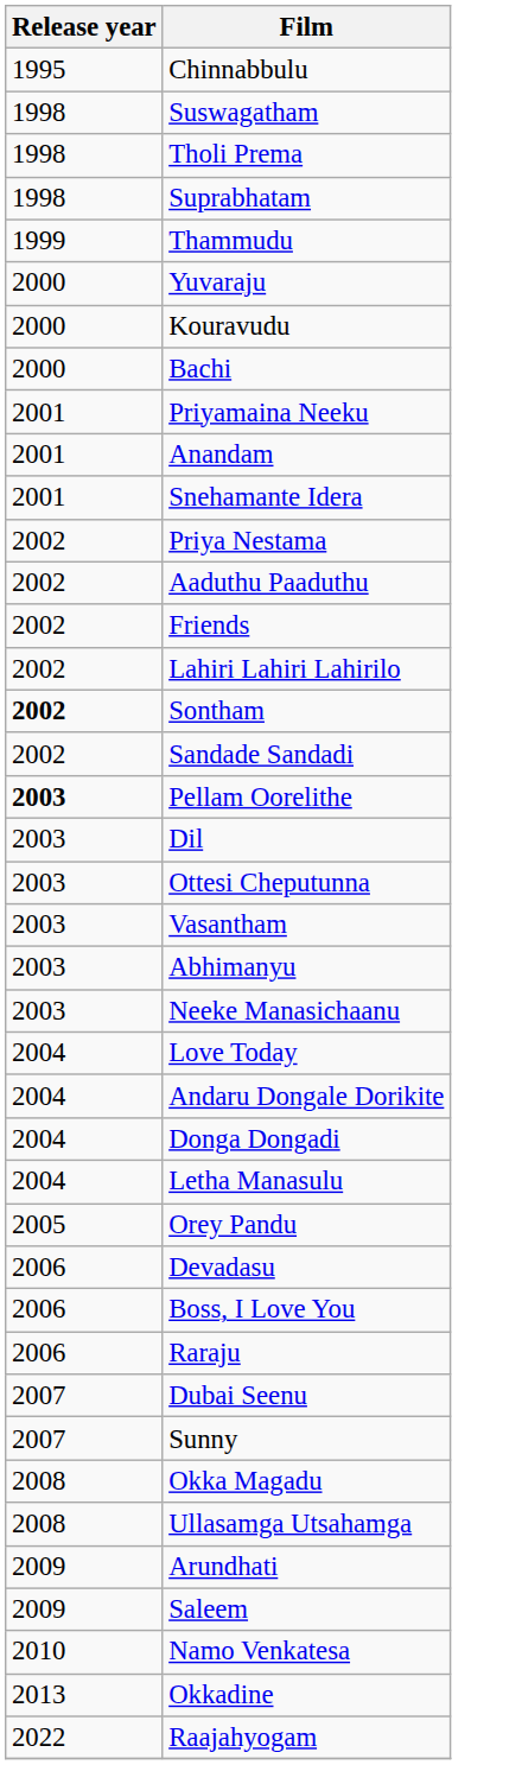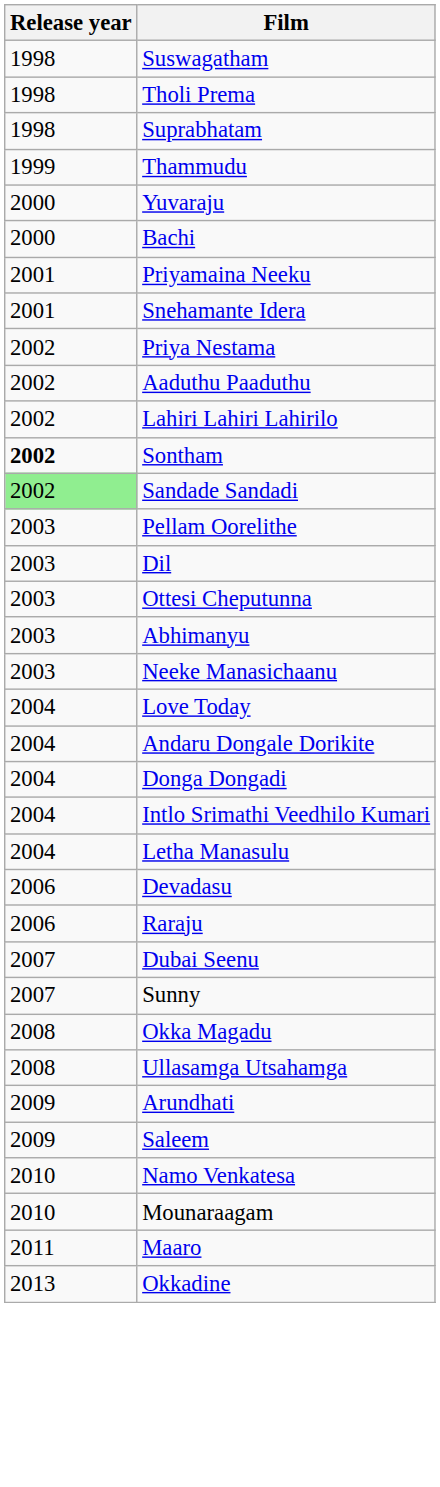- row: 1995 | Chinnabbulu
- row: 2000 | Kouravudu
- row: 2001 | Anandam
- row: 2002 | Friends
Sandade Sandadi | Release year: no background -> lightgreen background
Pellam Oorelithe | Release year: bold -> normal
- row: 2003 | Vasantham
+ row: 2004 | Intlo Srimathi Veedhilo Kumari
- row: 2005 | Orey Pandu
- row: 2006 | Boss, I Love You
+ row: 2010 | Mounaraagam
+ row: 2011 | Maaro
- row: 2022 | Raajahyogam
